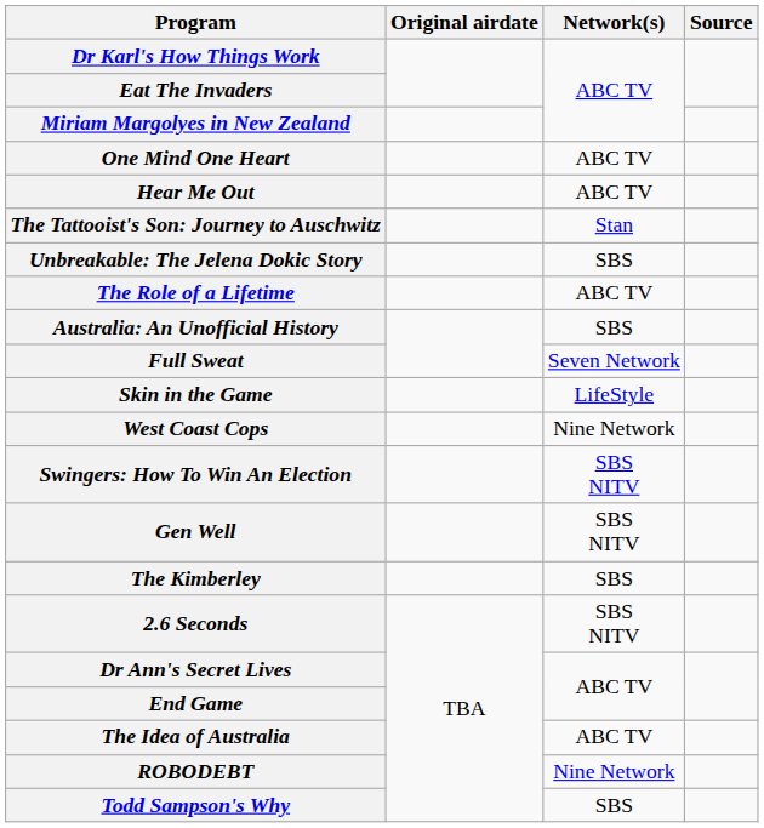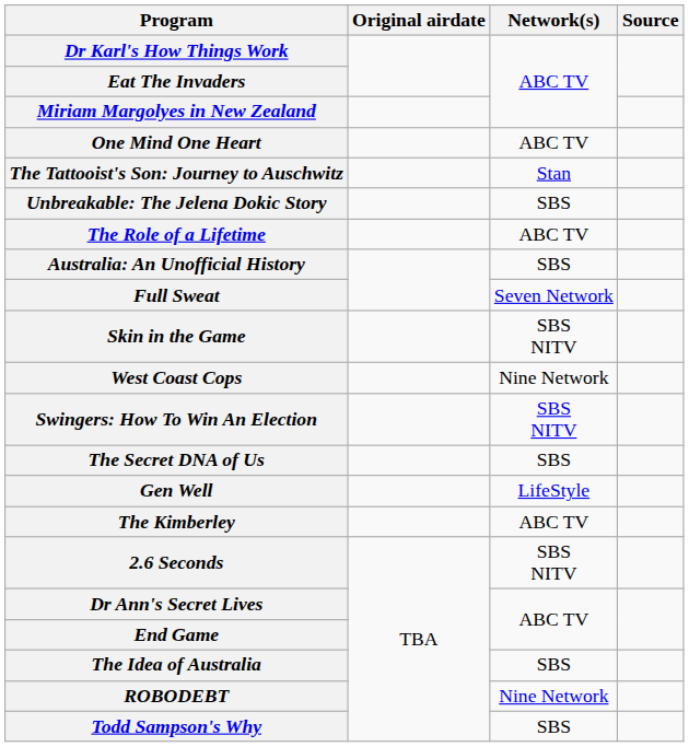- row: Hear Me Out | ABC TV
Skin in the Game | Network(s): LifeStyle -> SBS NITV
+ row: The Secret DNA of Us | SBS
Gen Well | Network(s): SBS NITV -> LifeStyle
The Kimberley | Network(s): SBS -> ABC TV
The Idea of Australia | Network(s): ABC TV -> SBS
